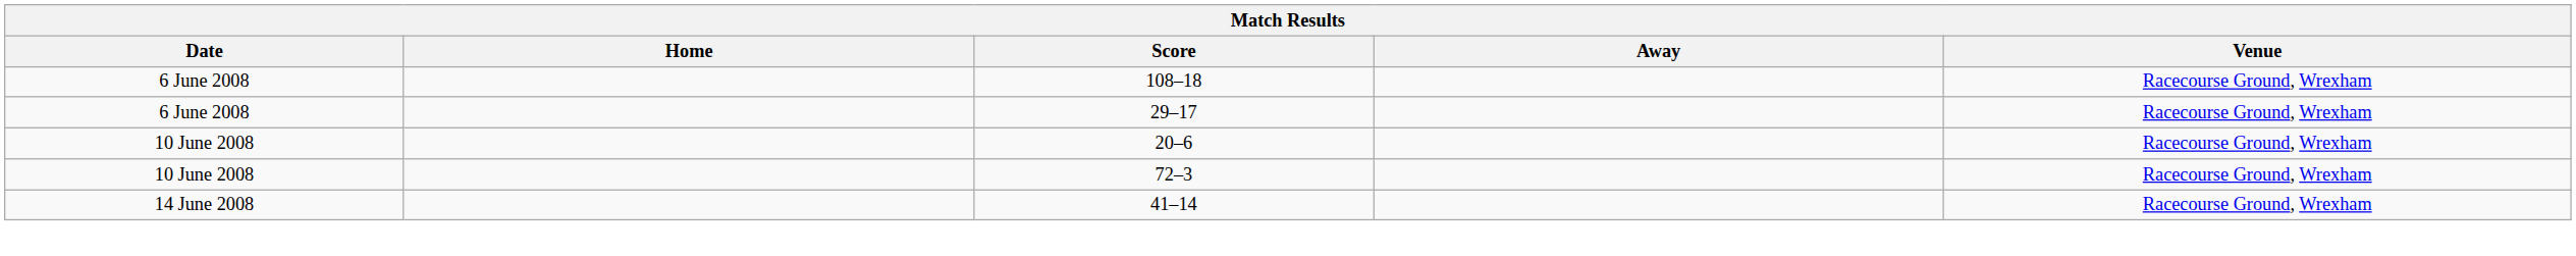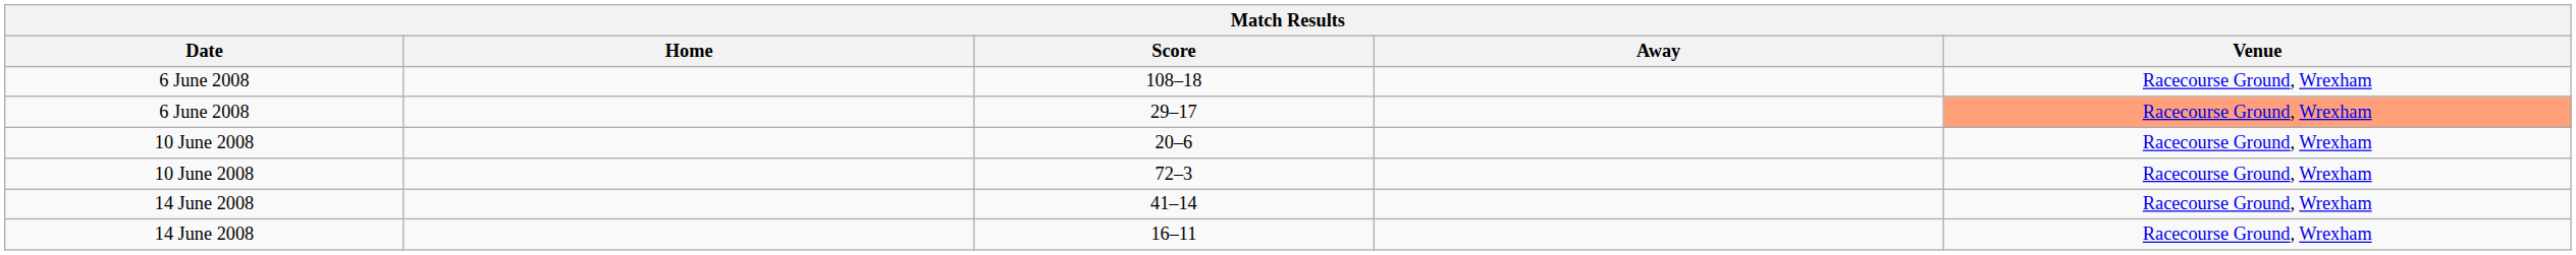29–17 | Venue: no background -> lightsalmon background
+ row: 14 June 2008 | 16–11 | Racecourse Ground, Wrexham
